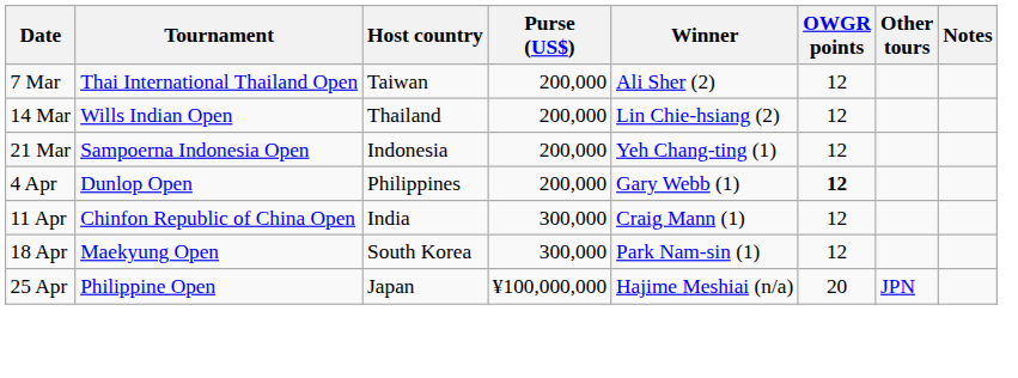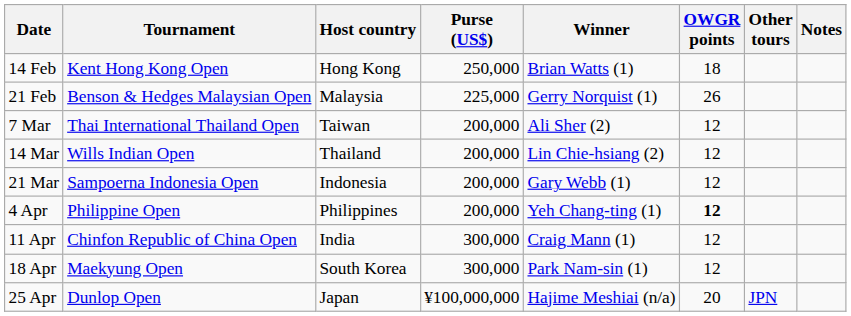+ row: 14 Feb | Kent Hong Kong Open | Hong Kong | 250,000 | Brian Watts (1) | 18
+ row: 21 Feb | Benson & Hedges Malaysian Open | Malaysia | 225,000 | Gerry Norquist (1) | 26
21 Mar | Winner: Yeh Chang-ting (1) -> Gary Webb (1)
4 Apr | Tournament: Dunlop Open -> Philippine Open
4 Apr | Winner: Gary Webb (1) -> Yeh Chang-ting (1)
25 Apr | Tournament: Philippine Open -> Dunlop Open
